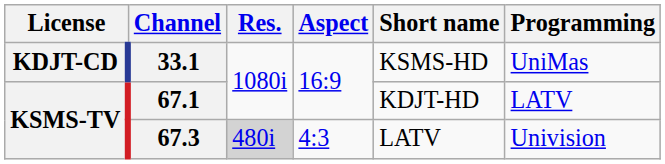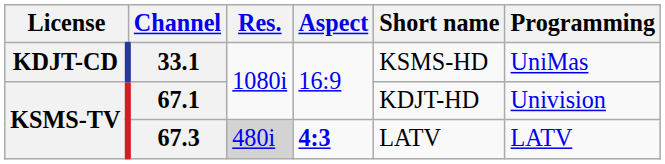67.1 | Programming: LATV -> Univision
67.3 | Aspect: normal -> bold
67.3 | Programming: Univision -> LATV
